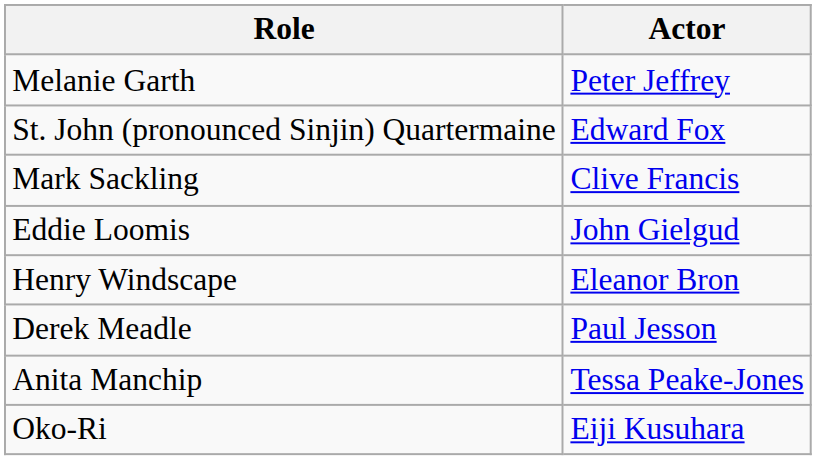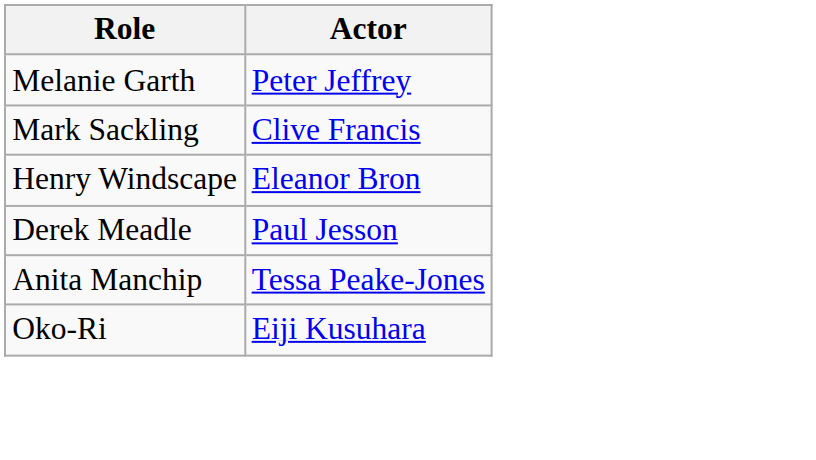- row: St. John (pronounced Sinjin) Quartermaine | Edward Fox
- row: Eddie Loomis | John Gielgud
